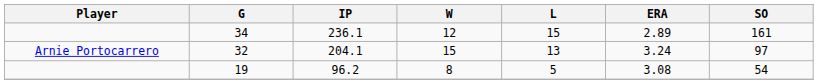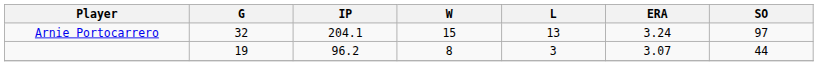- row: 34 | 236.1 | 12 | 15 | 2.89 | 161
19 | L: 5 -> 3
19 | ERA: 3.08 -> 3.07
19 | SO: 54 -> 44
